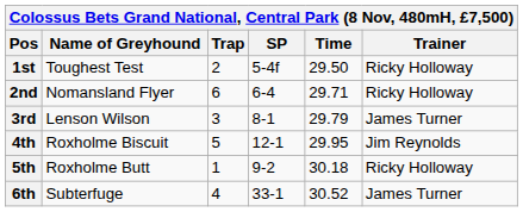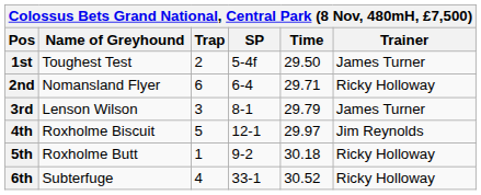1st | Trainer: Ricky Holloway -> James Turner
4th | Time: 29.95 -> 29.97
6th | Trainer: James Turner -> Ricky Holloway
